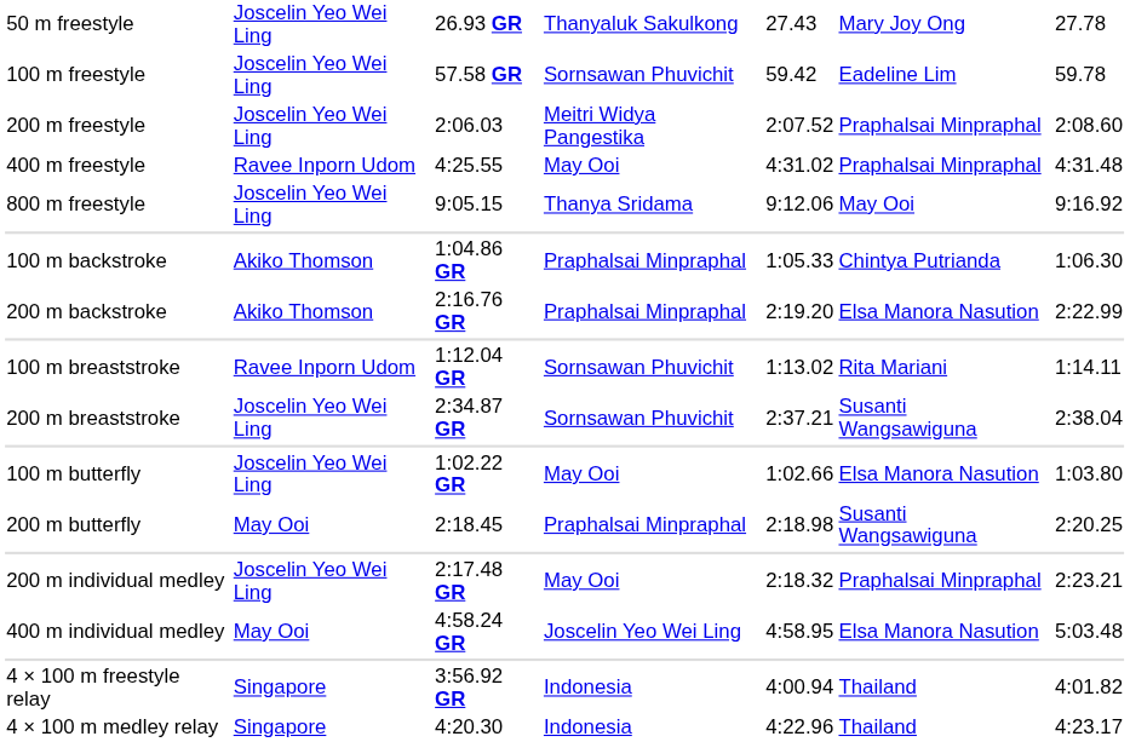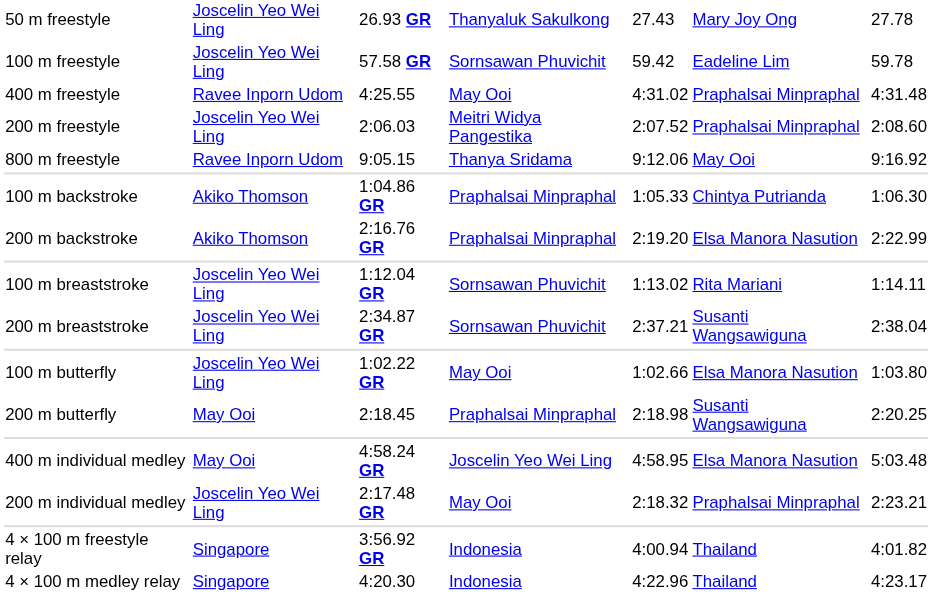rows swapped: 200 m freestyle <-> 400 m freestyle
800 m freestyle | column 2: Joscelin Yeo Wei Ling -> Ravee Inporn Udom
100 m breaststroke | column 2: Ravee Inporn Udom -> Joscelin Yeo Wei Ling
rows swapped: 200 m individual medley <-> 400 m individual medley
